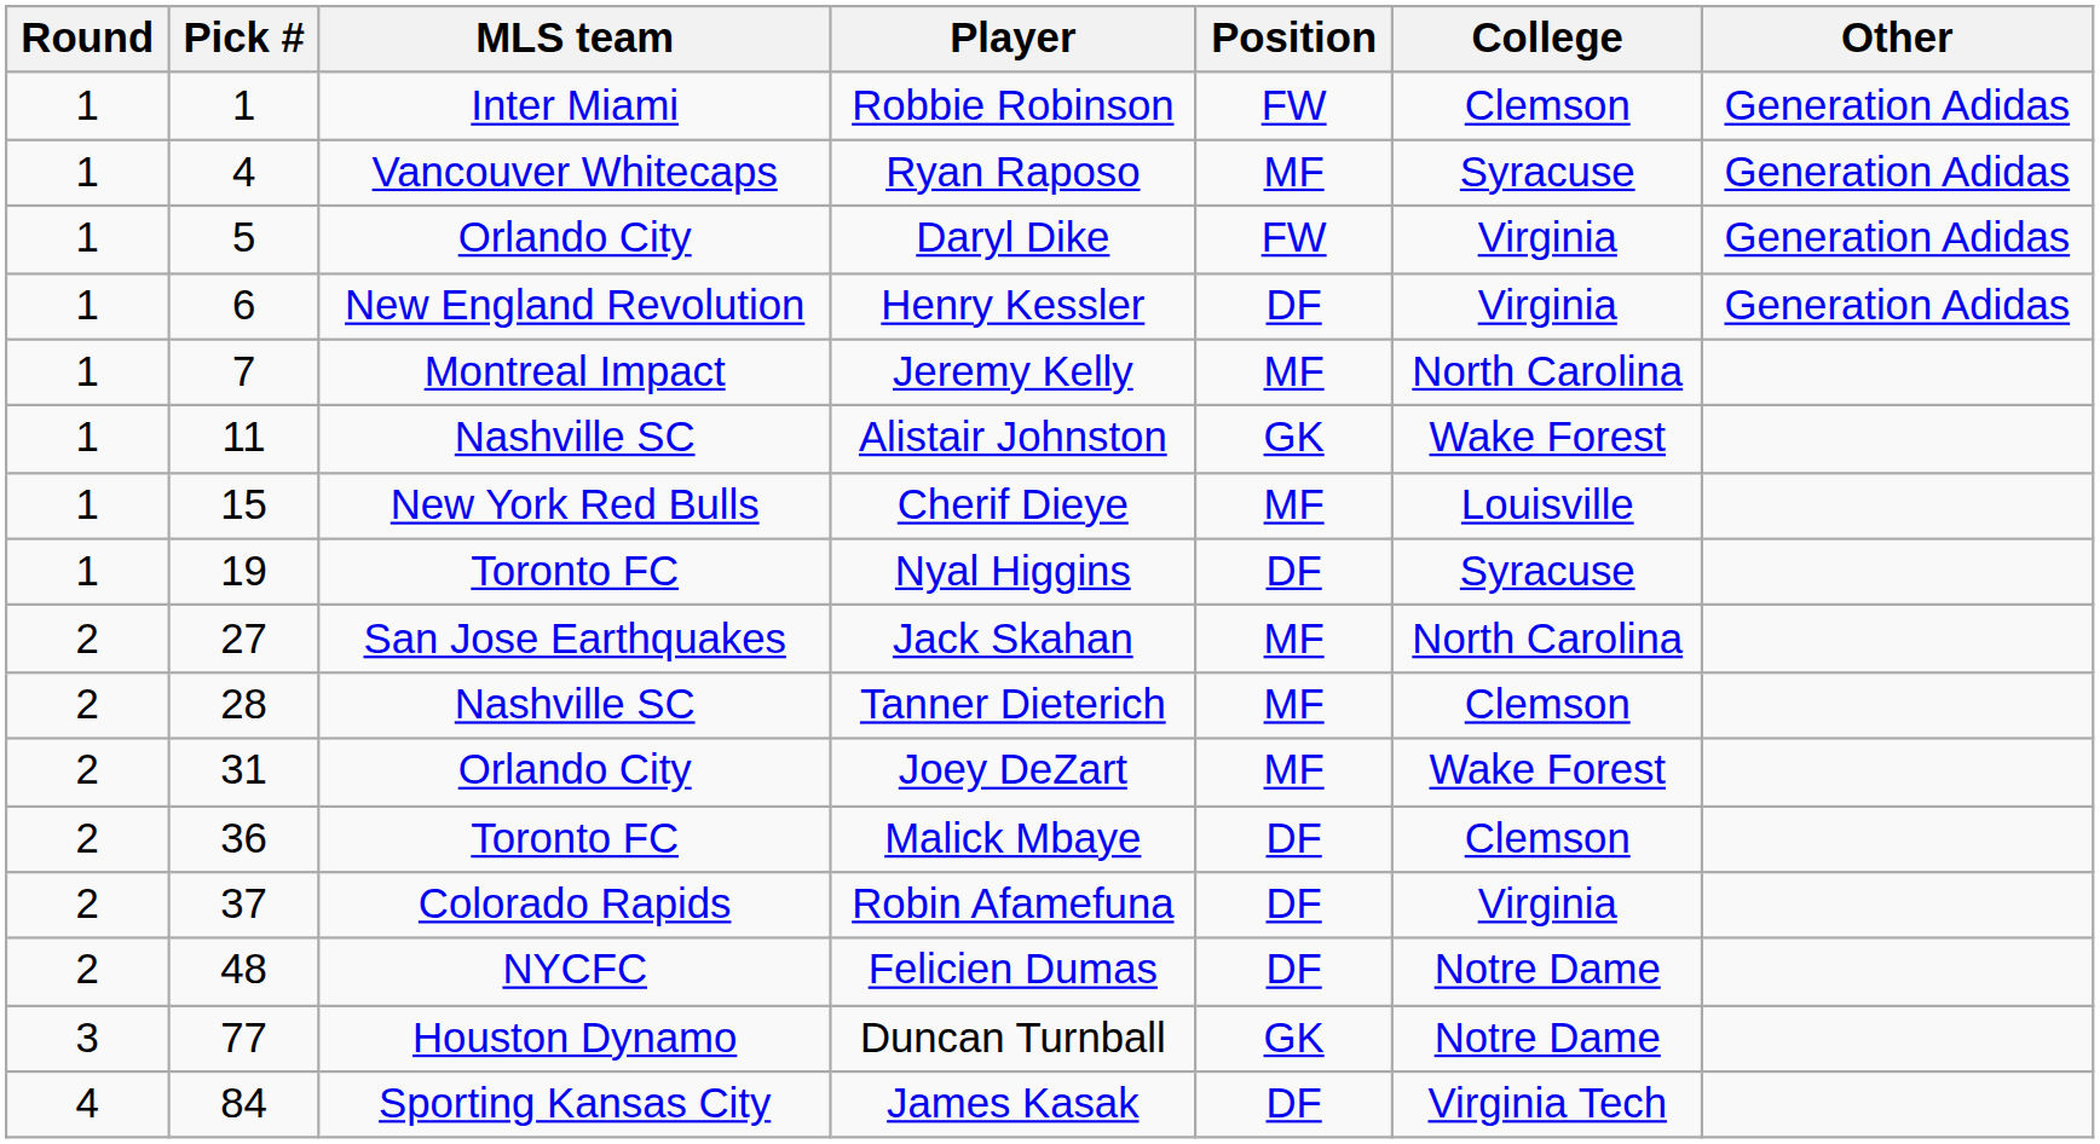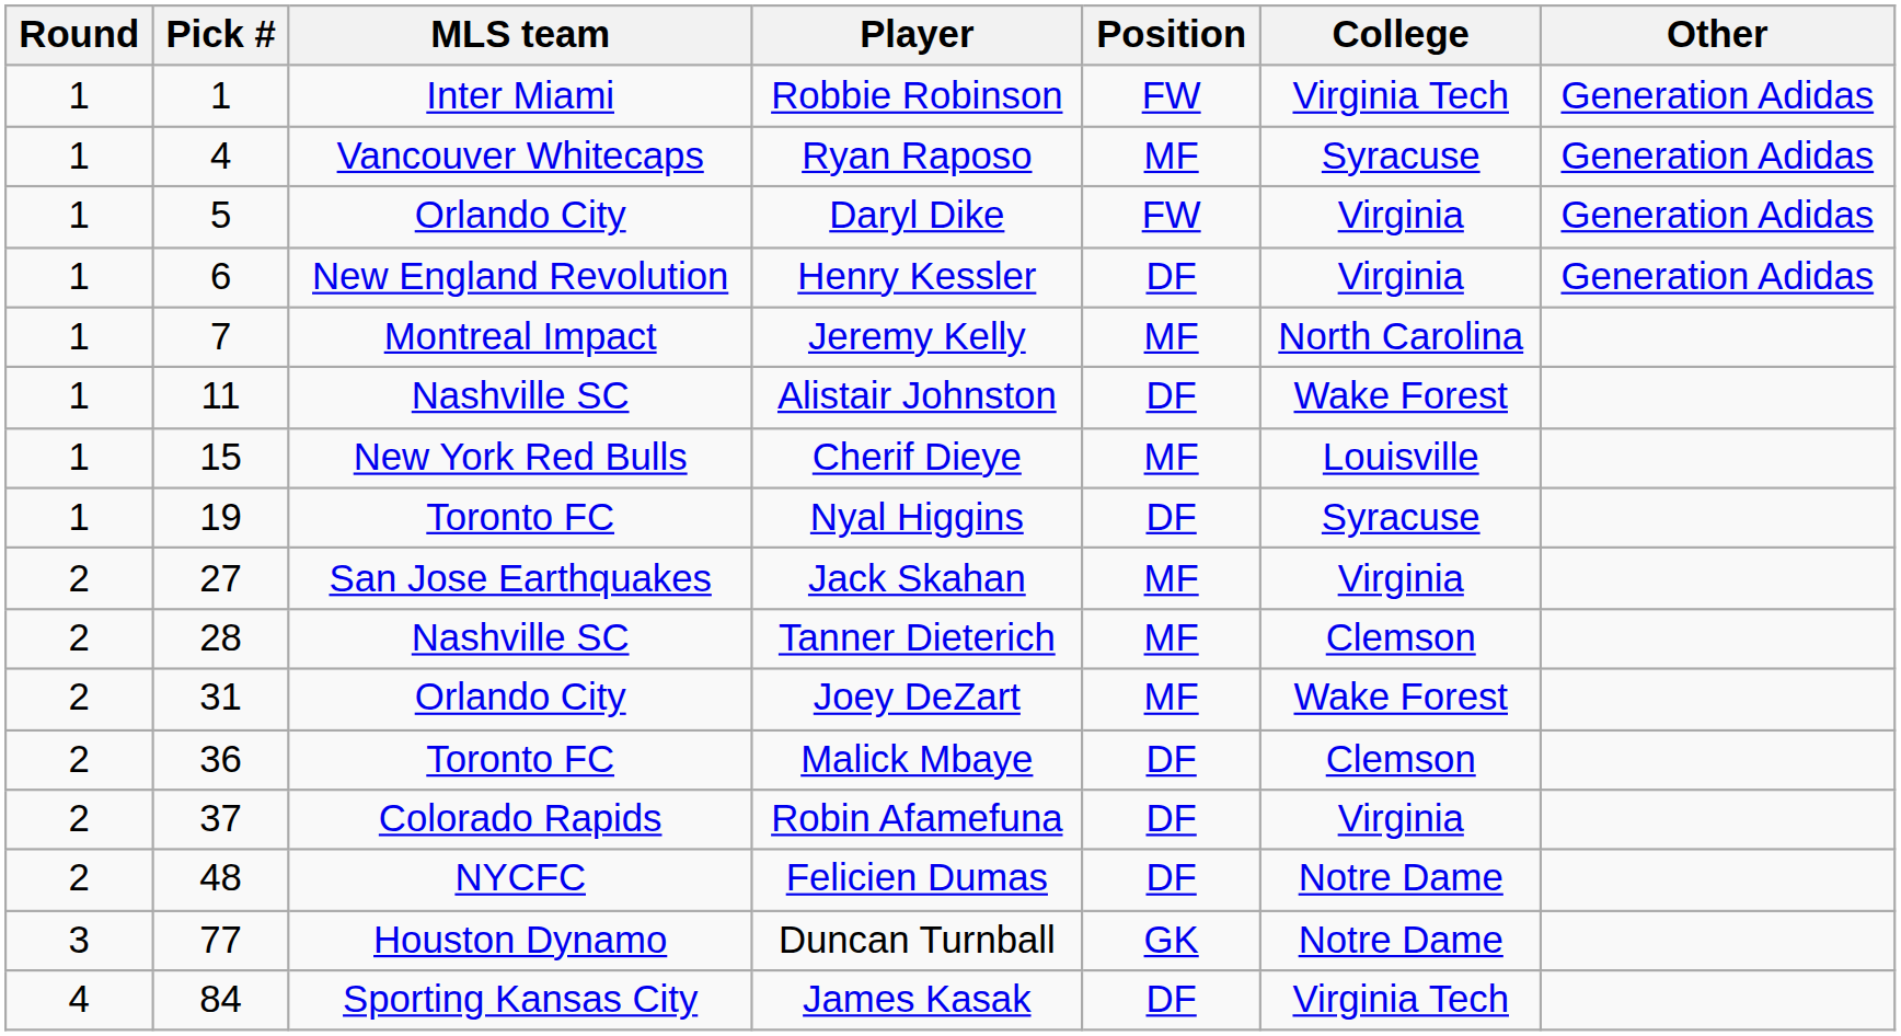Robbie Robinson | College: Clemson -> Virginia Tech
Alistair Johnston | Position: GK -> DF
Jack Skahan | College: North Carolina -> Virginia
